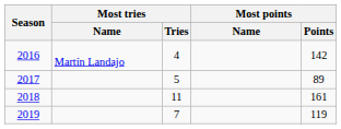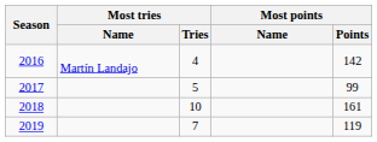2017 | Most points / Points: 89 -> 99
2018 | Most tries / Tries: 11 -> 10
